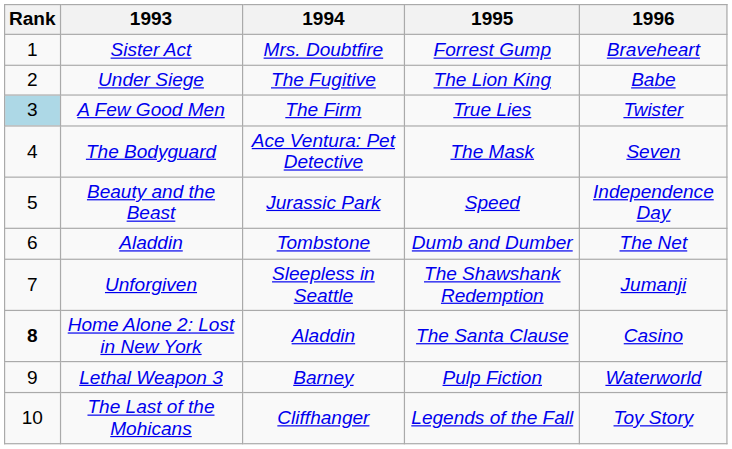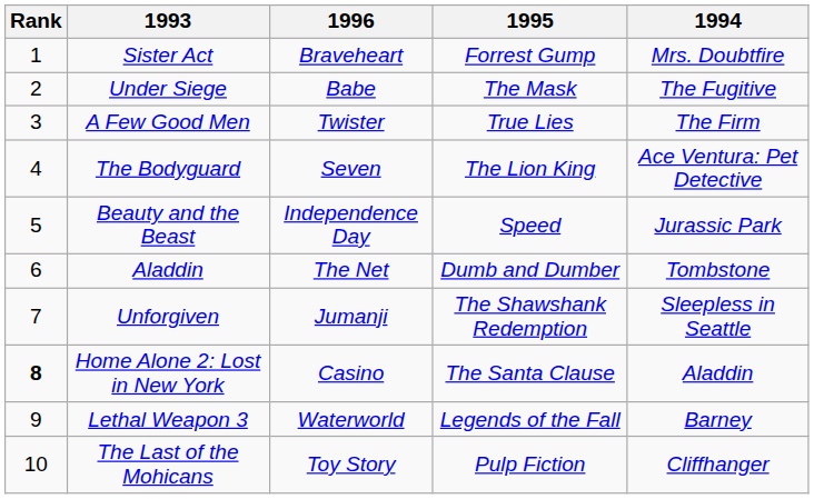columns swapped: 1994 <-> 1996
Under Siege | 1995: The Lion King -> The Mask
A Few Good Men | Rank: lightblue background -> no background
The Bodyguard | 1995: The Mask -> The Lion King
Lethal Weapon 3 | 1995: Pulp Fiction -> Legends of the Fall
The Last of the Mohicans | 1995: Legends of the Fall -> Pulp Fiction
